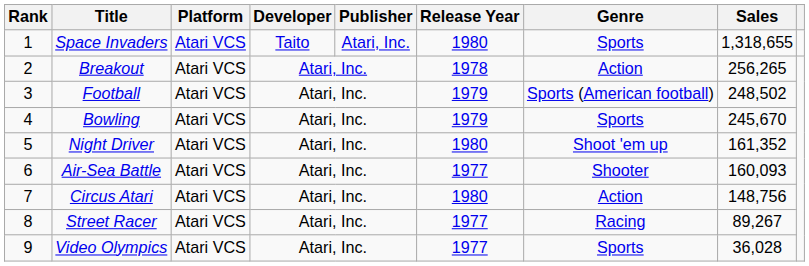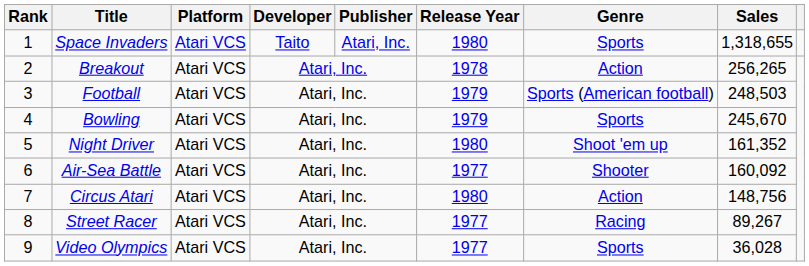Football | Sales: 248,502 -> 248,503
Air-Sea Battle | Sales: 160,093 -> 160,092
